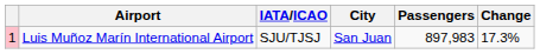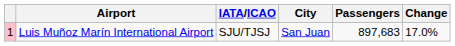Luis Muñoz Marín International Airport | Passengers: 897,983 -> 897,683
Luis Muñoz Marín International Airport | Change: 17.3% -> 17.0%
